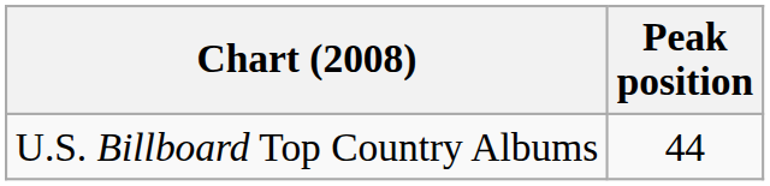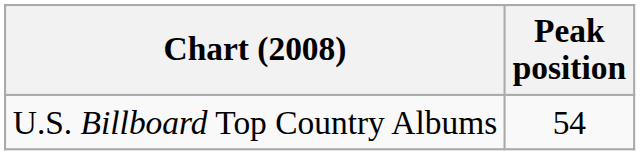U.S. Billboard Top Country Albums | Peak position: 44 -> 54
